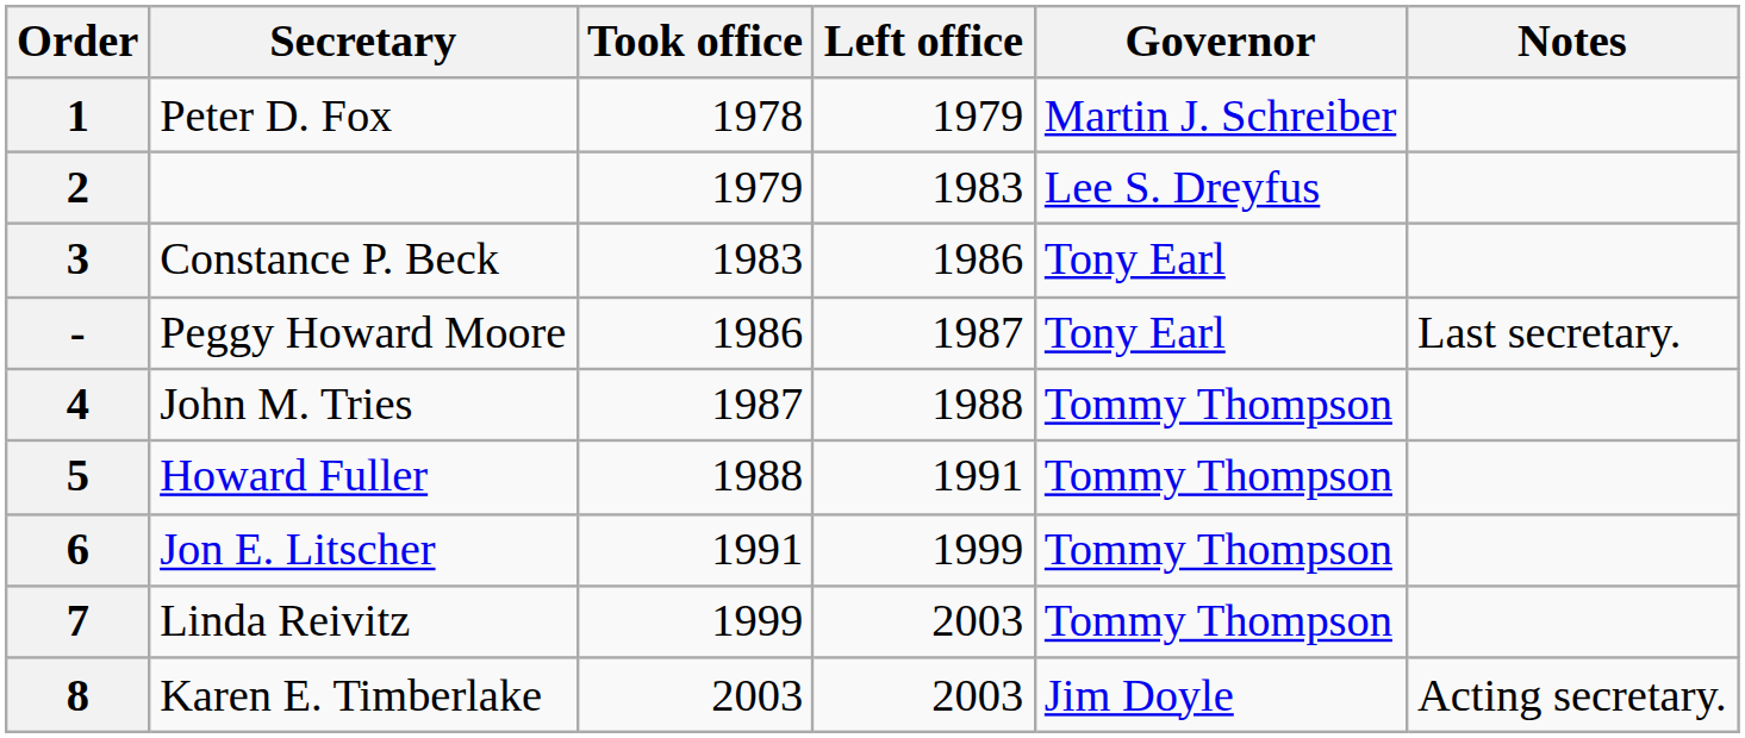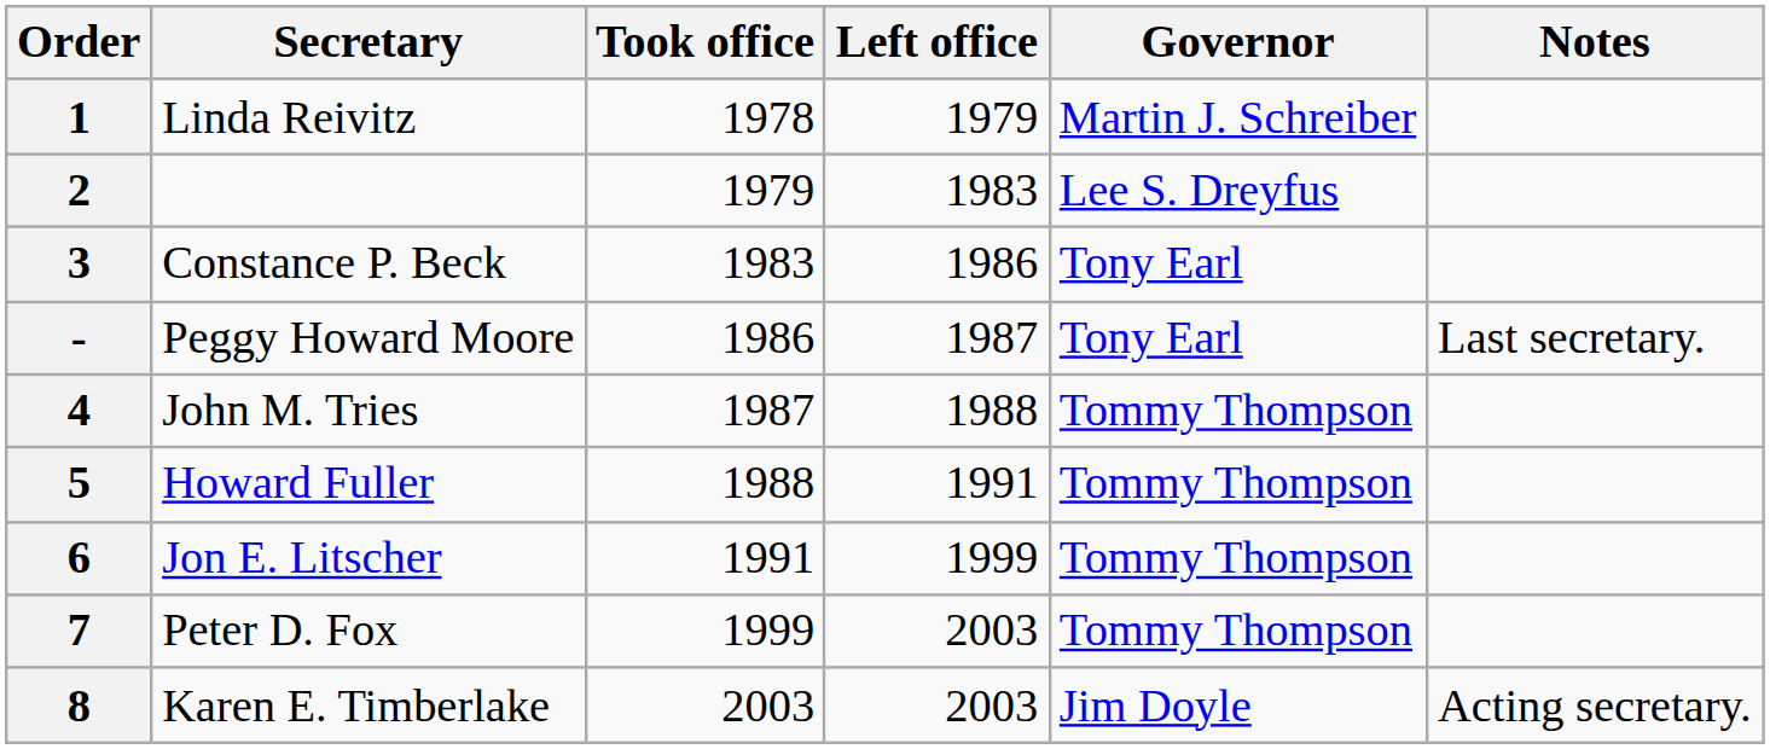1 | Secretary: Peter D. Fox -> Linda Reivitz
7 | Secretary: Linda Reivitz -> Peter D. Fox
